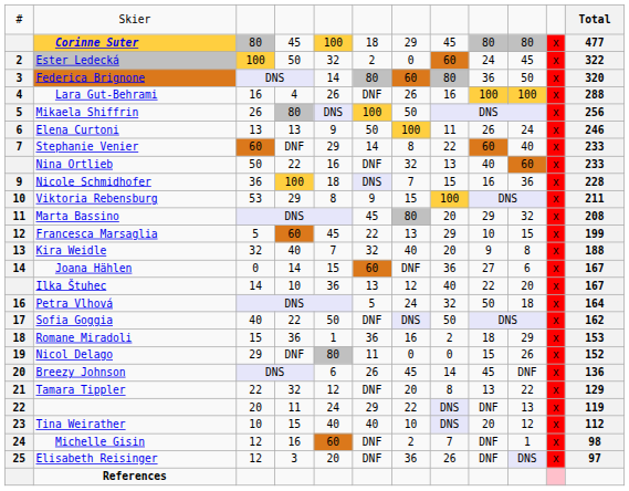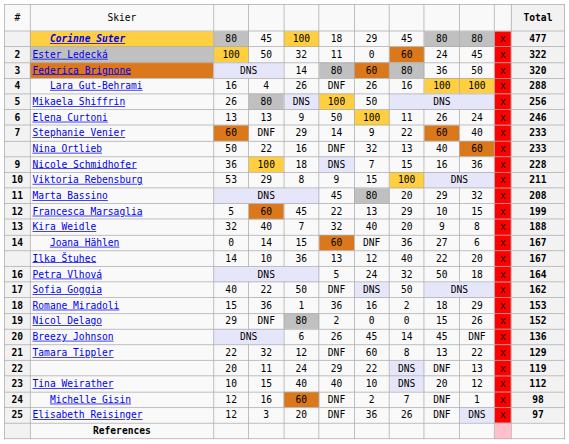Ester Ledecká | column 6: 2 -> 11
Stephanie Venier | column 7: 8 -> 9
Nicol Delago | column 6: 11 -> 2
Tamara Tippler | column 7: 20 -> 60
